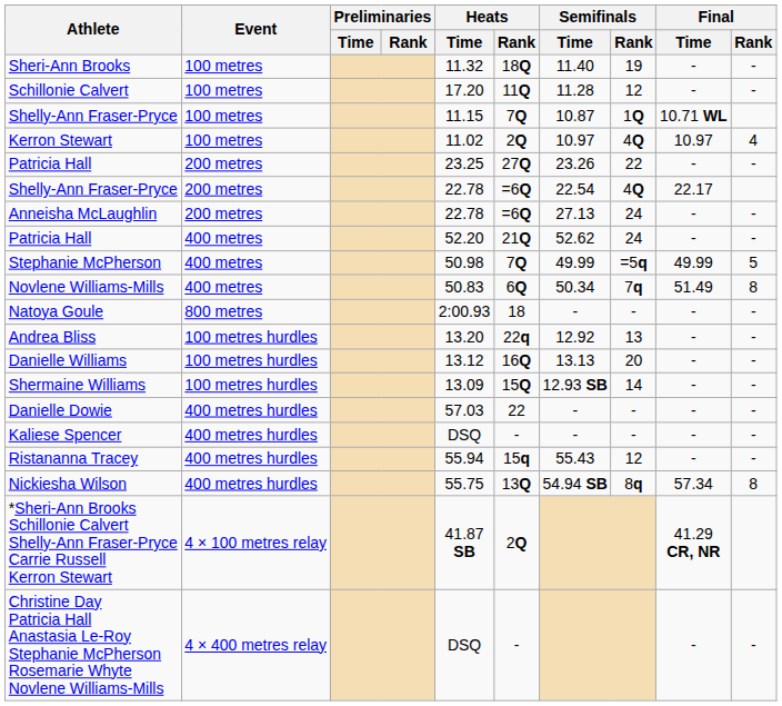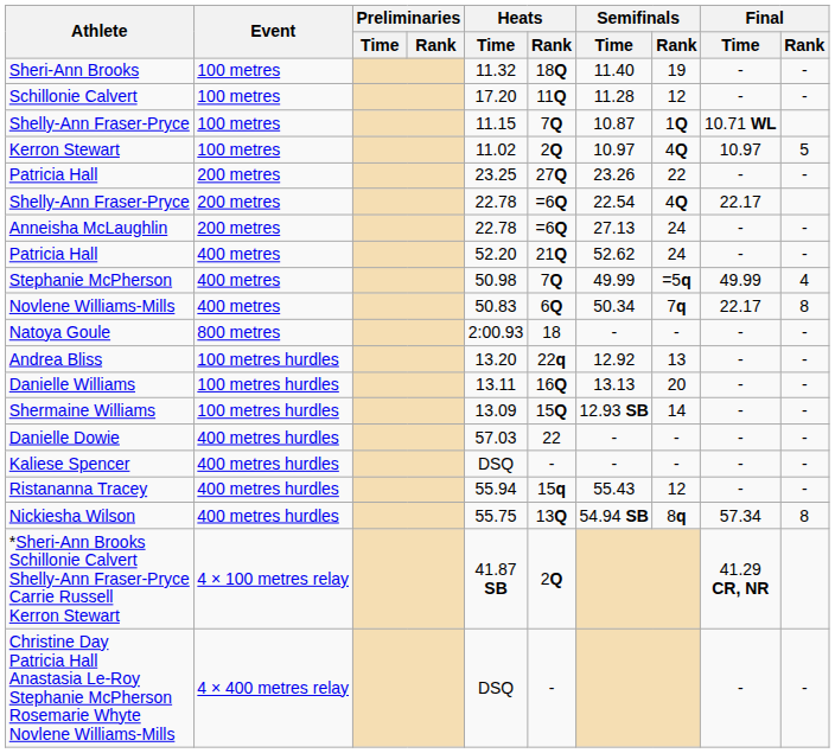Kerron Stewart | Final / Rank: 4 -> 5
Stephanie McPherson | Final / Rank: 5 -> 4
Novlene Williams-Mills | Final / Time: 51.49 -> 22.17
Danielle Williams | Heats / Time: 13.12 -> 13.11
